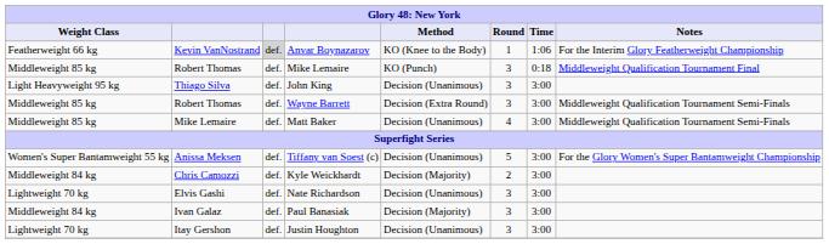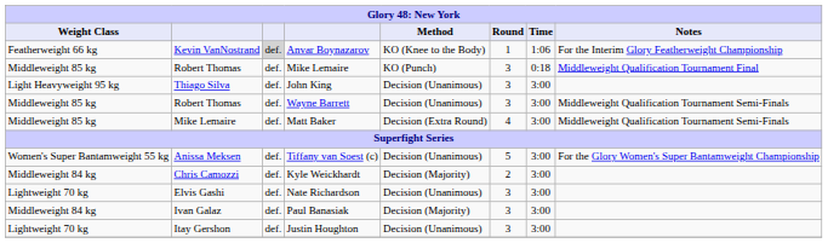Wayne Barrett | Method: Decision (Extra Round) -> Decision (Unanimous)
Matt Baker | Method: Decision (Unanimous) -> Decision (Extra Round)
